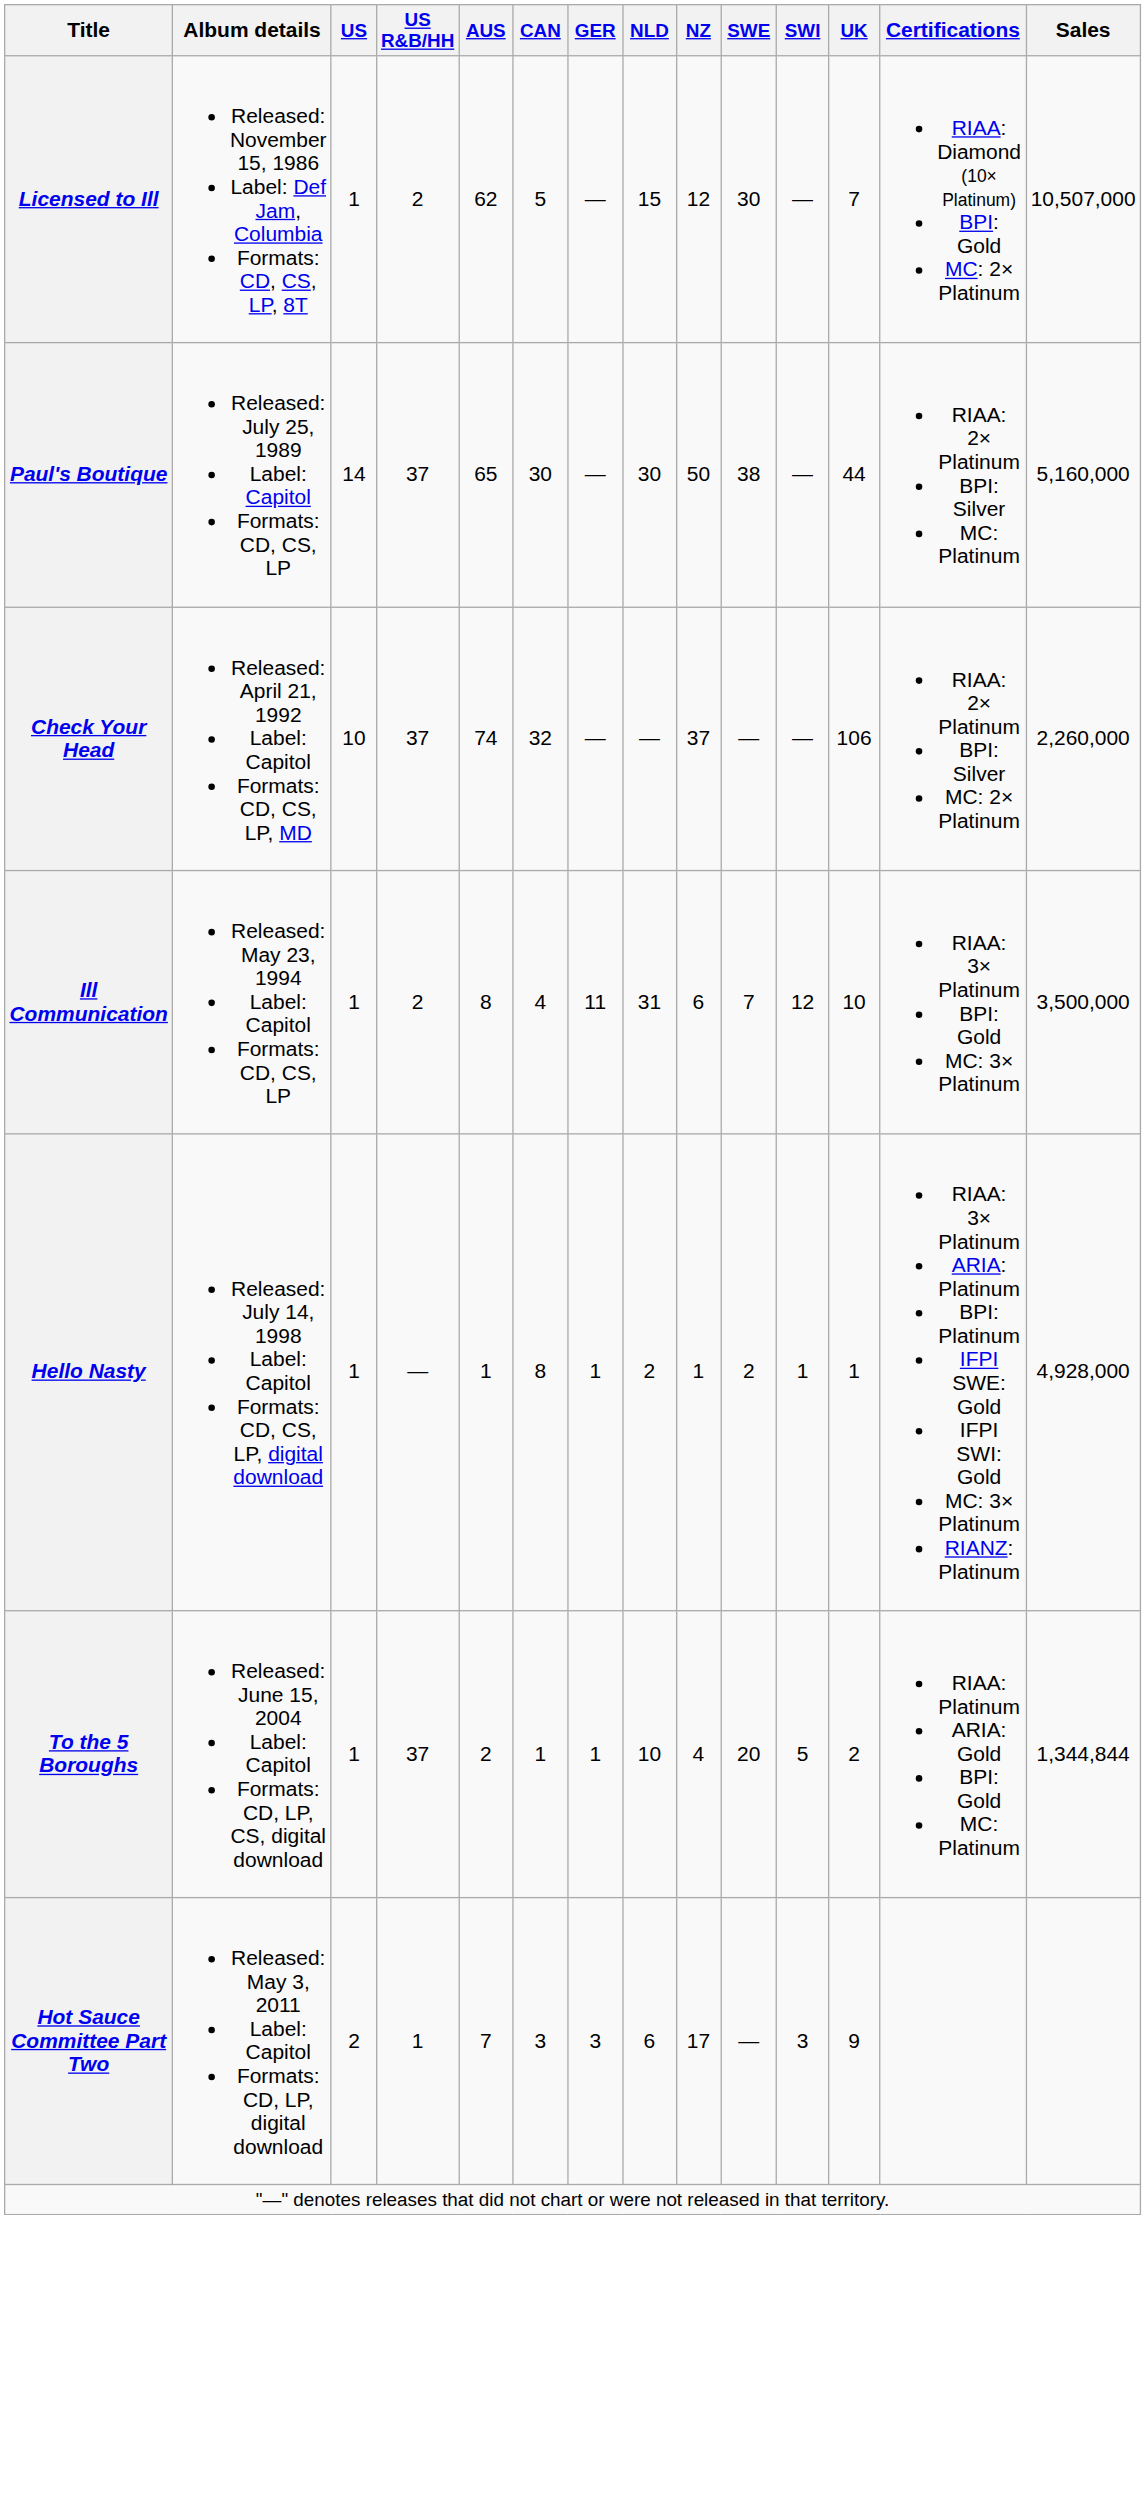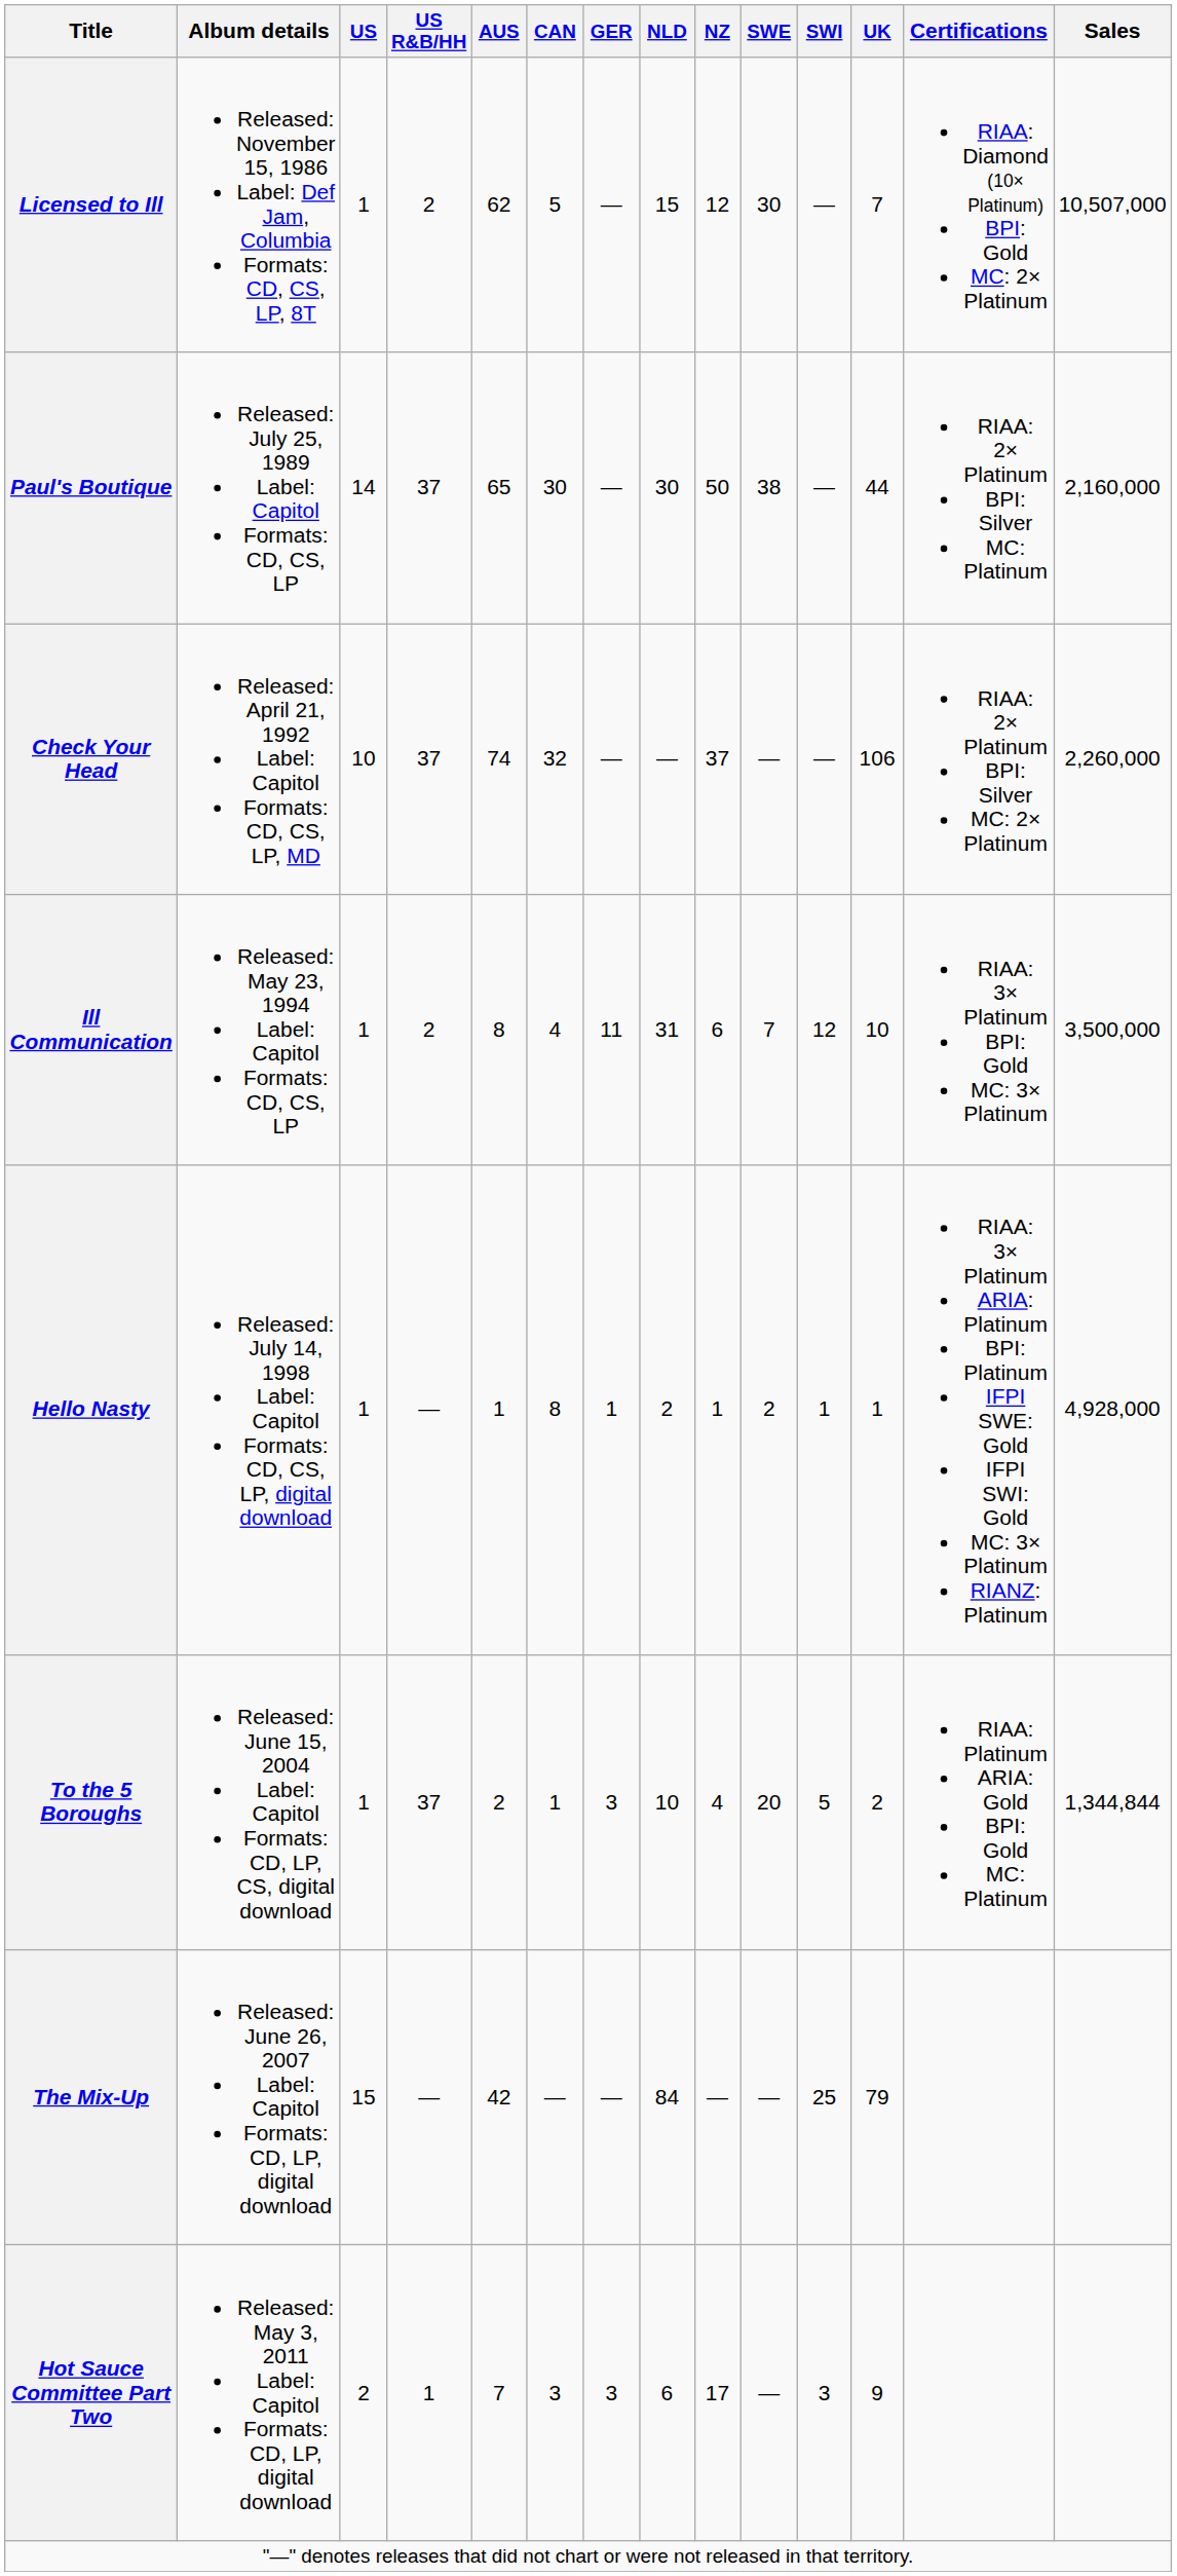Paul's Boutique | Sales: 5,160,000 -> 2,160,000
To the 5 Boroughs | GER: 1 -> 3
+ row: The Mix-Up | Released: June 26, 2007 Label: Capitol Formats: CD, LP, digital download | 15 | — | 42 | — | — | 84 | — | — | 25 | 79
